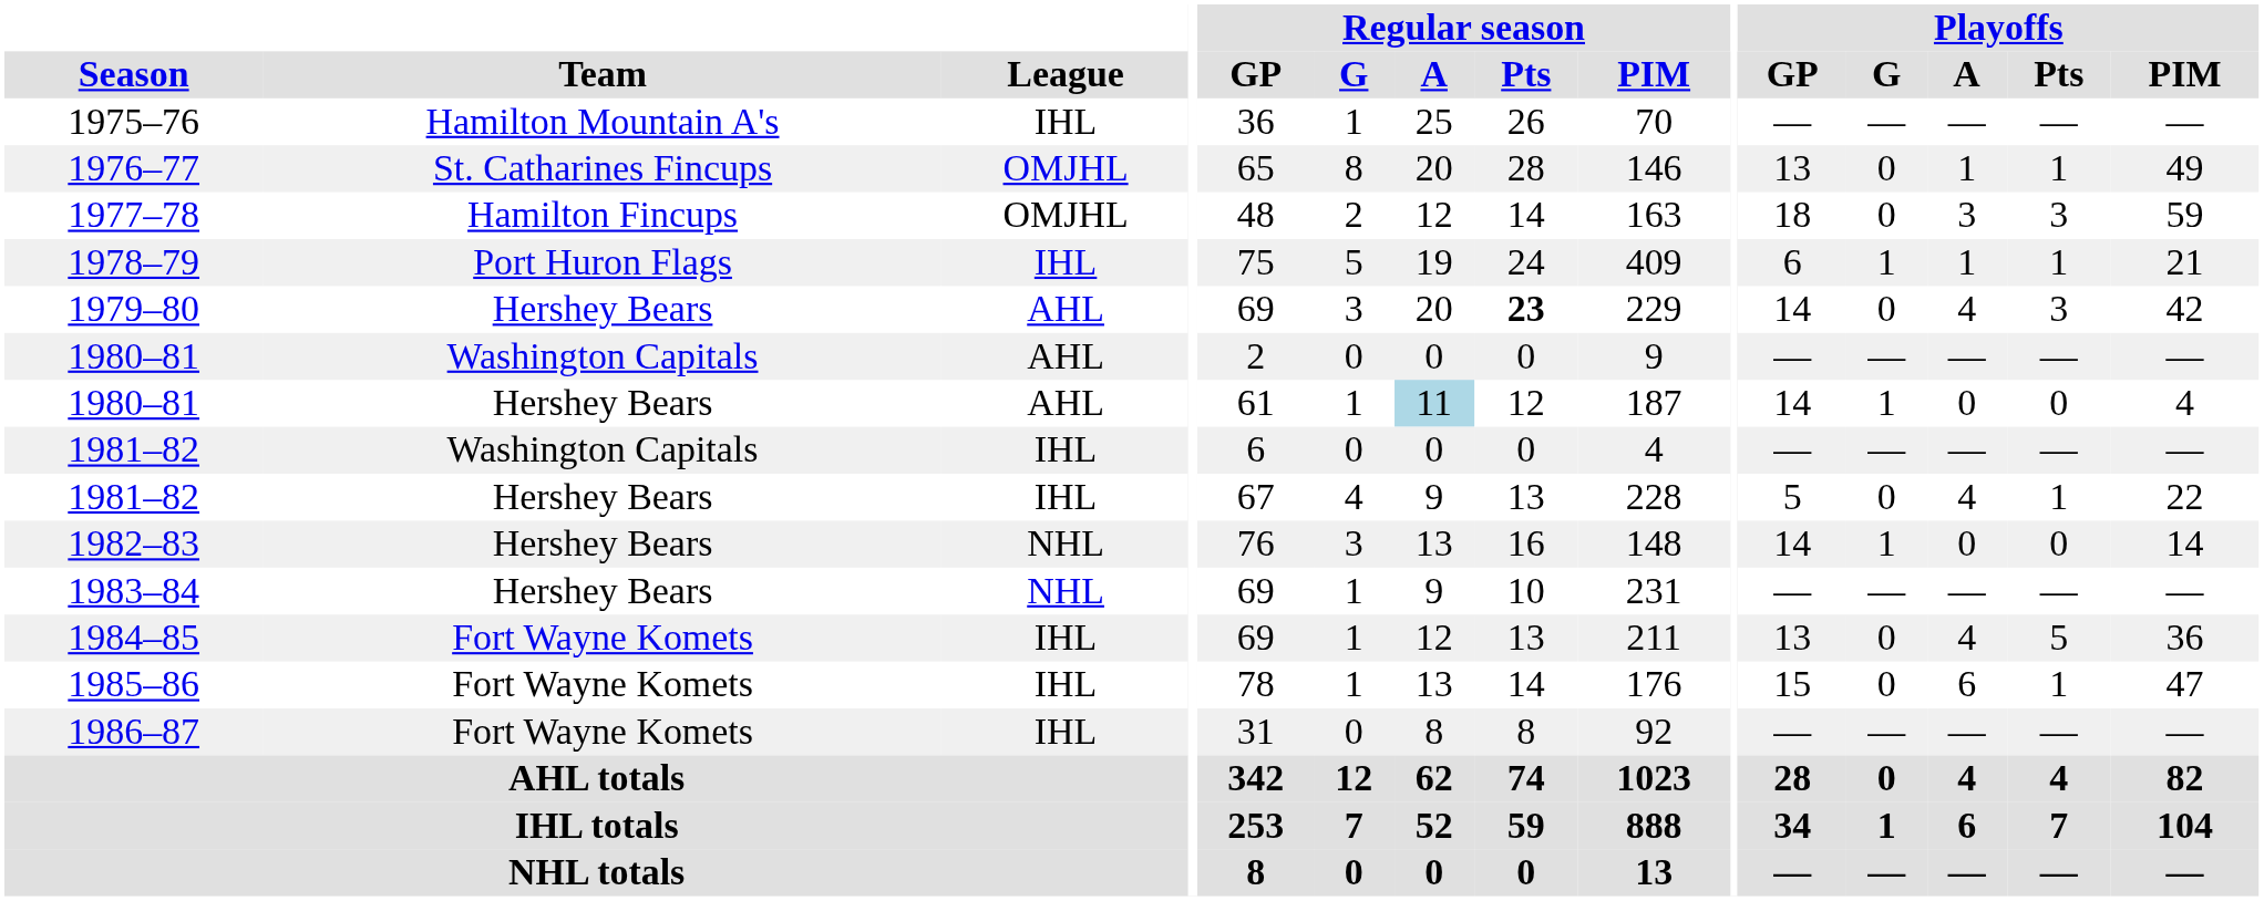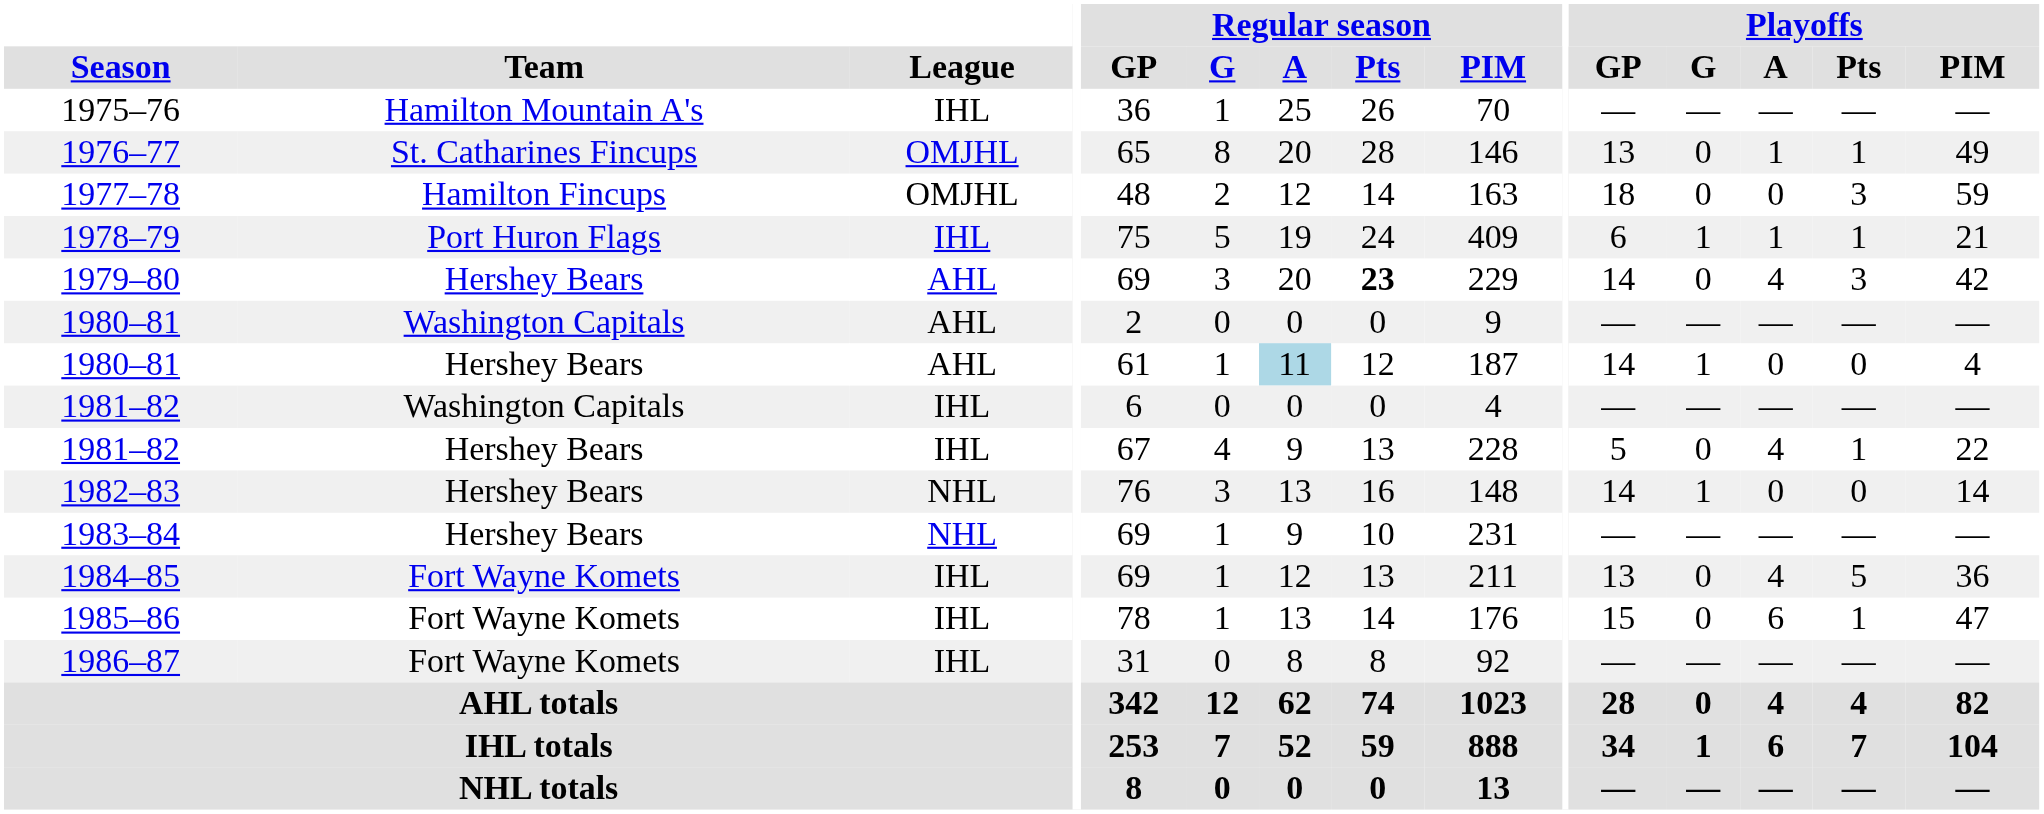1977–78 | Playoffs / A: 3 -> 0
